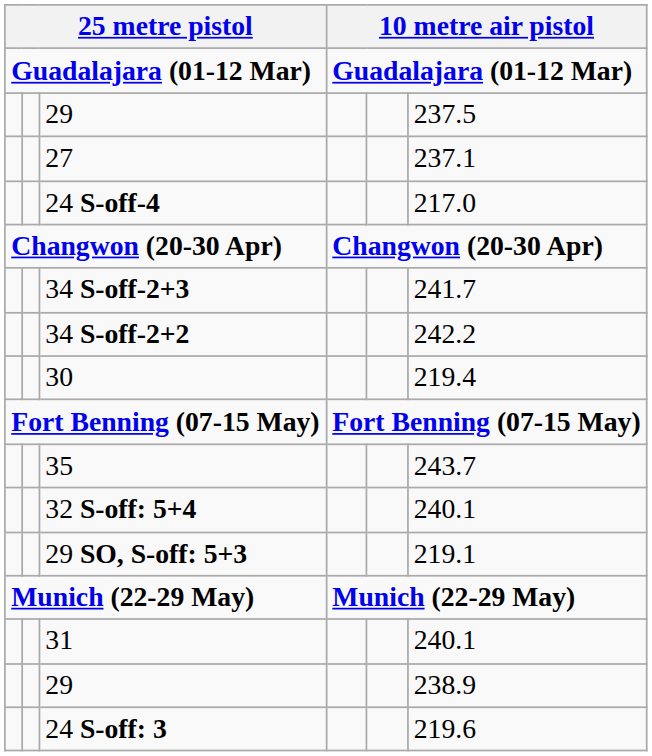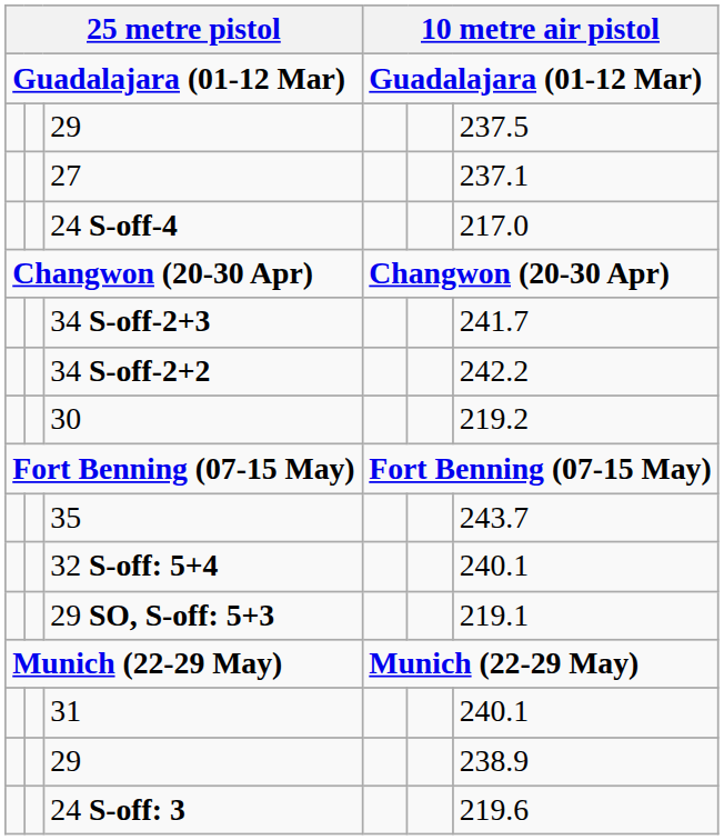30 | column 6: 219.4 -> 219.2
